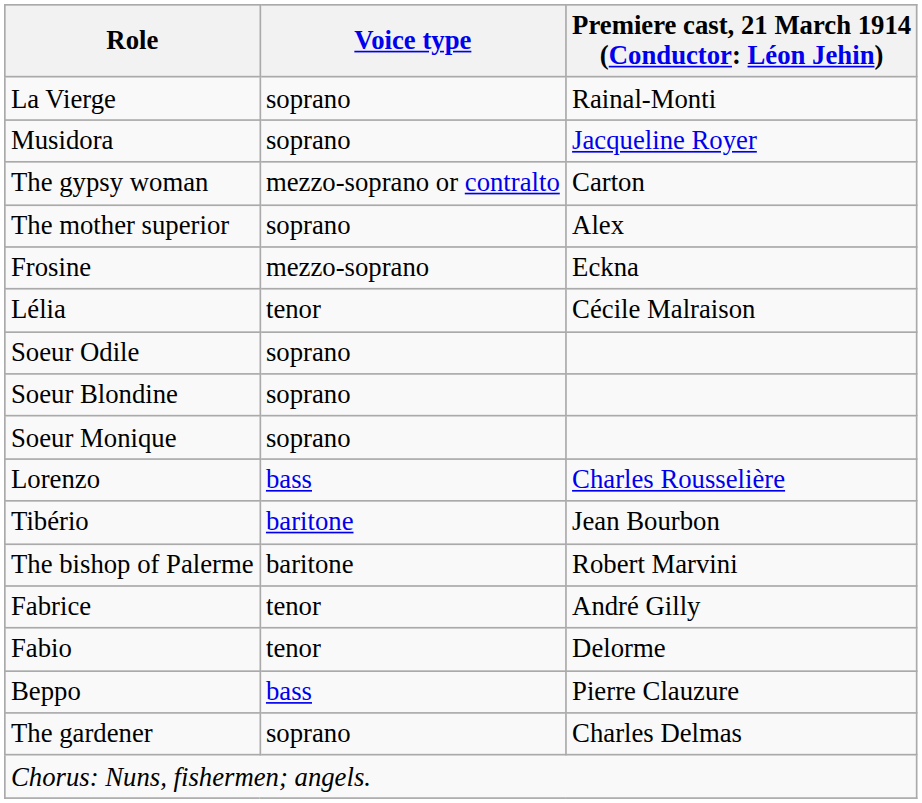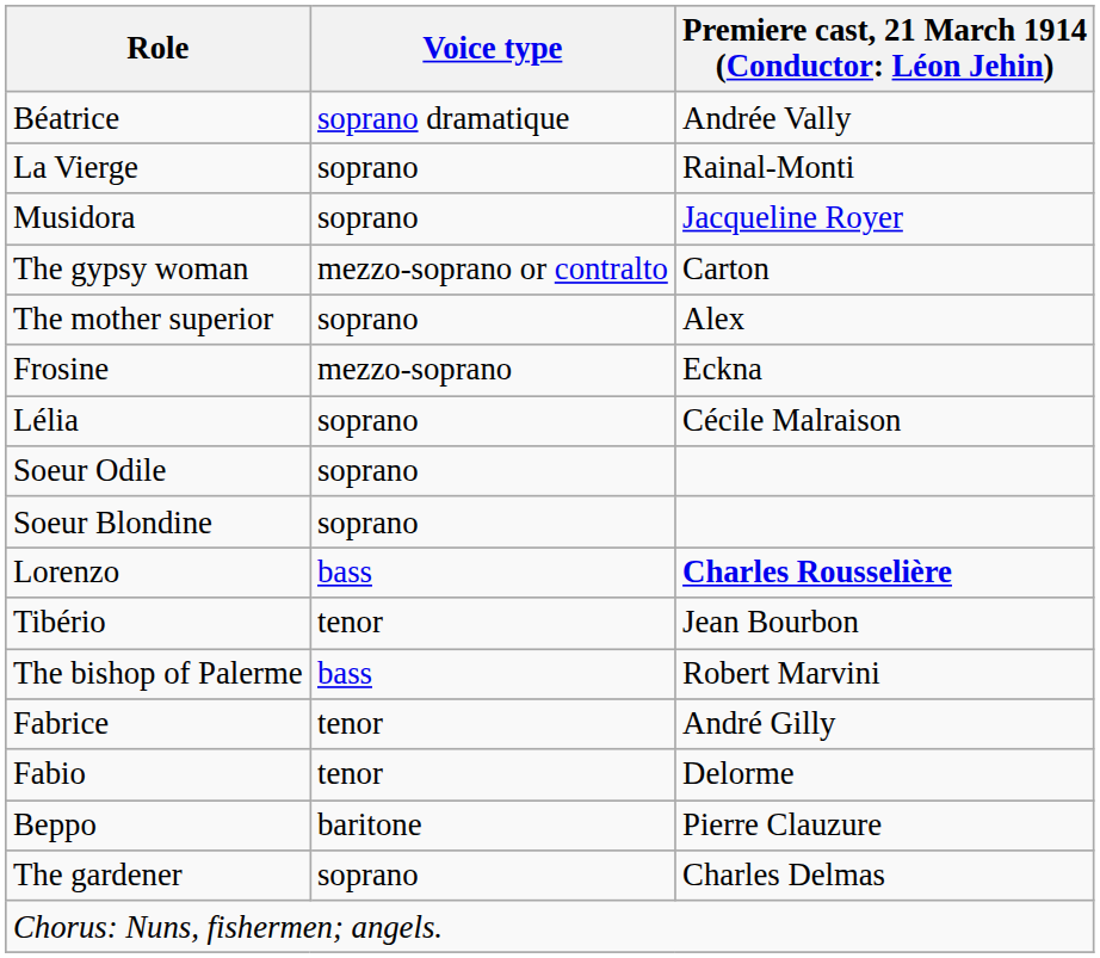+ row: Béatrice | soprano dramatique | Andrée Vally
Lélia | Voice type: tenor -> soprano
- row: Soeur Monique | soprano
Lorenzo | column 3: normal -> bold
Tibério | Voice type: baritone -> tenor
The bishop of Palerme | Voice type: baritone -> bass
Beppo | Voice type: bass -> baritone
